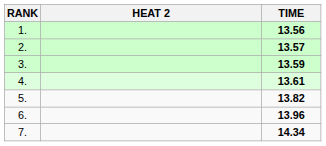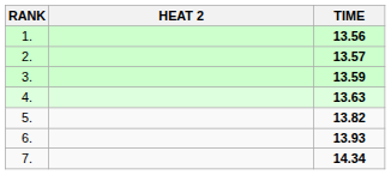4. | TIME: 13.61 -> 13.63
6. | TIME: 13.96 -> 13.93
